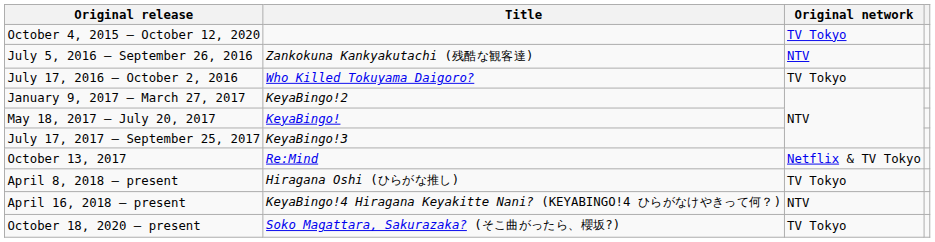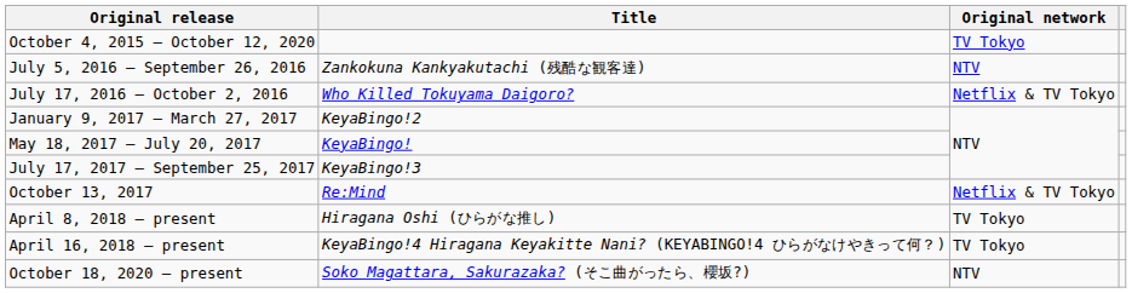July 17, 2016 – October 2, 2016 | Original network: TV Tokyo -> Netflix & TV Tokyo
April 16, 2018 – present | Original network: NTV -> TV Tokyo
October 18, 2020 – present | Original network: TV Tokyo -> NTV
